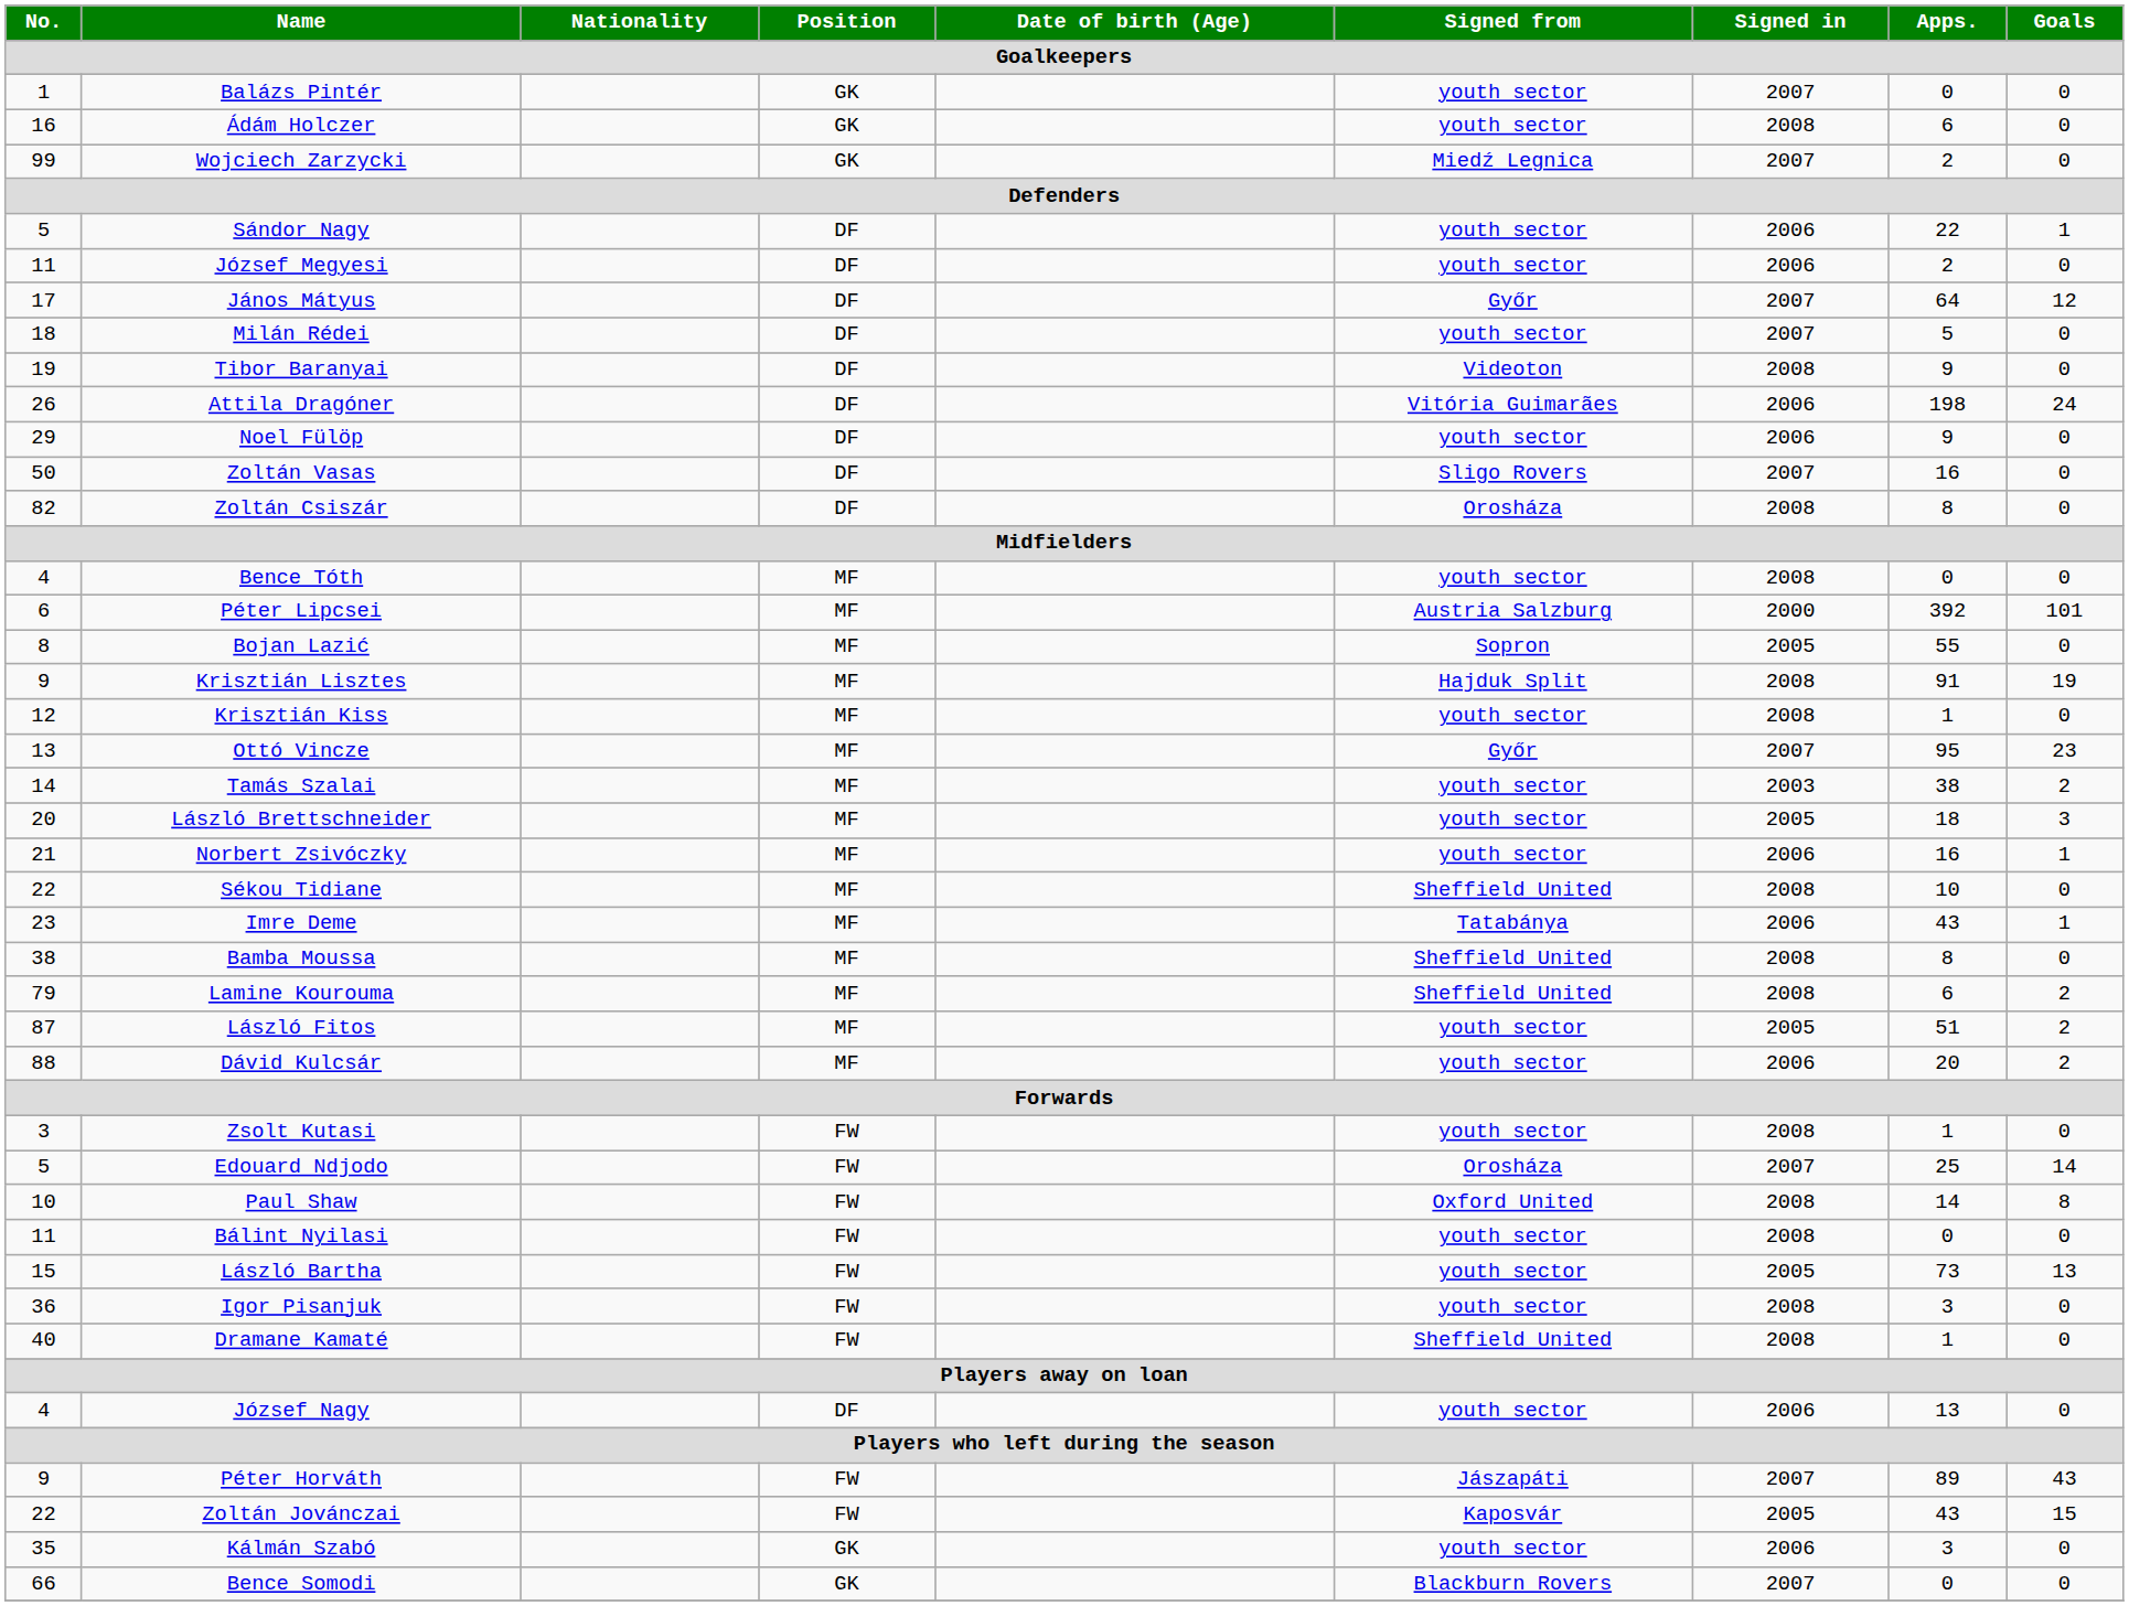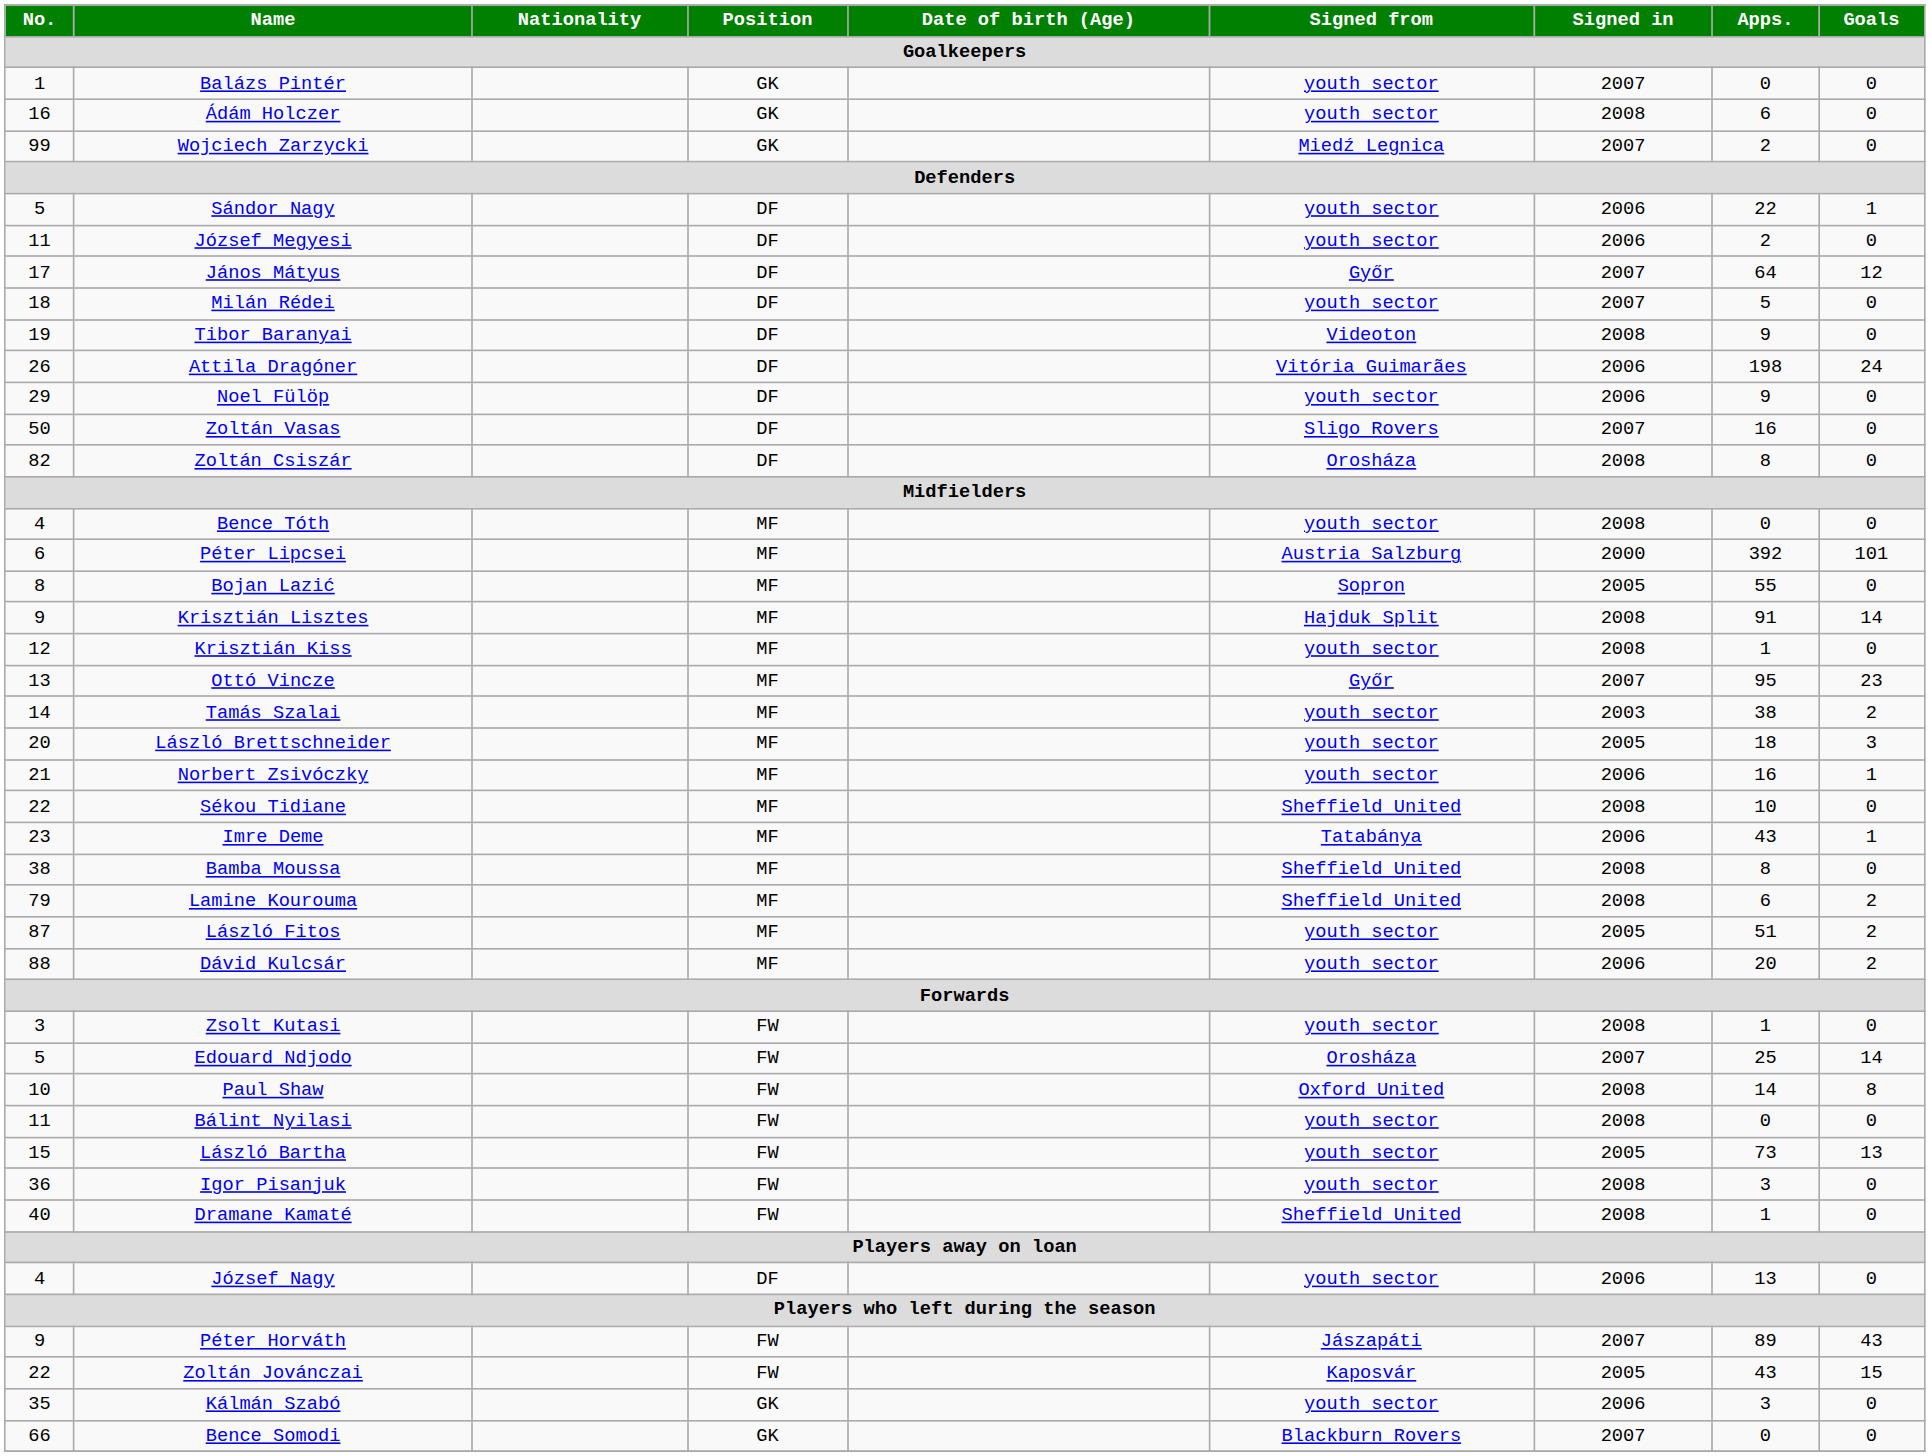Krisztián Lisztes | Goals: 19 -> 14
